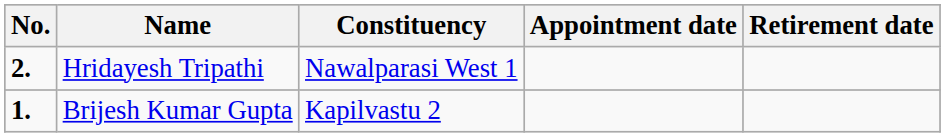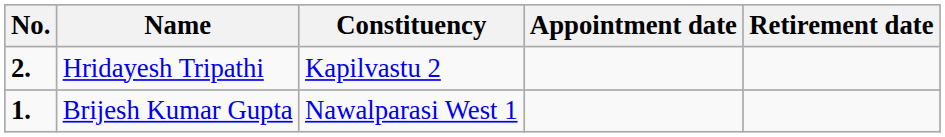Hridayesh Tripathi | Constituency: Nawalparasi West 1 -> Kapilvastu 2
Brijesh Kumar Gupta | Constituency: Kapilvastu 2 -> Nawalparasi West 1
